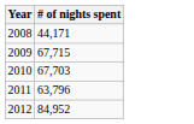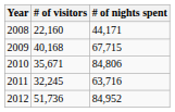+ column: # of visitors | 22,160 | 40,168 | 35,671 | 32,245 | 51,736
2010 | # of nights spent: 67,703 -> 84,806
2011 | # of nights spent: 63,796 -> 63,716
